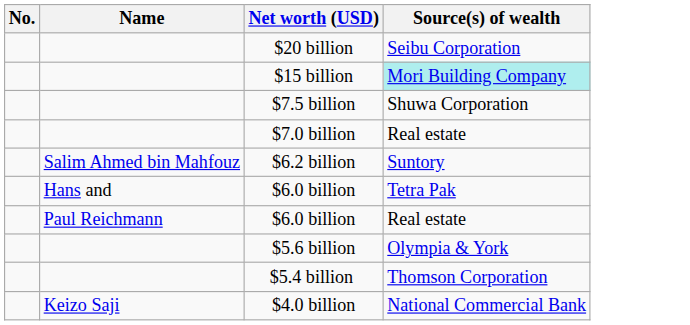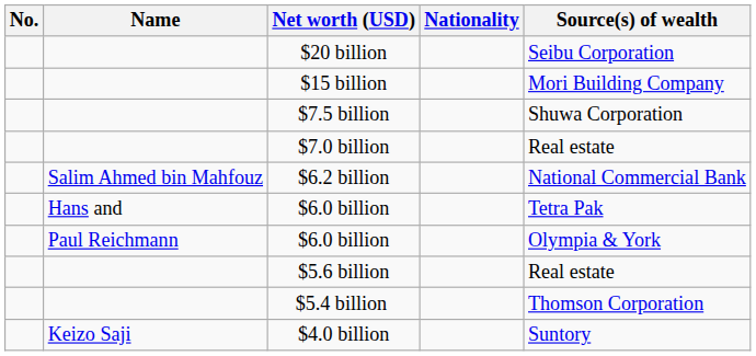+ column: Nationality
$15 billion | Source(s) of wealth: paleturquoise background -> no background
$6.2 billion | Source(s) of wealth: Suntory -> National Commercial Bank
Paul Reichmann / $6.0 billion | Source(s) of wealth: Real estate -> Olympia & York
$5.6 billion | Source(s) of wealth: Olympia & York -> Real estate
$4.0 billion | Source(s) of wealth: National Commercial Bank -> Suntory
